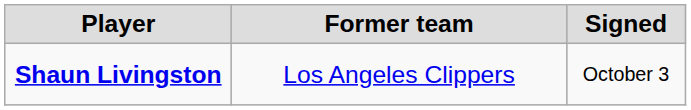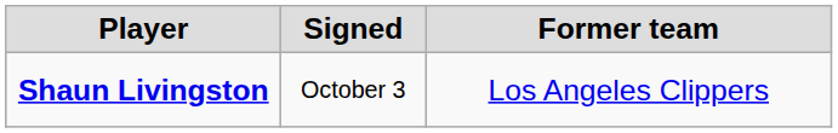columns swapped: Signed <-> Former team
